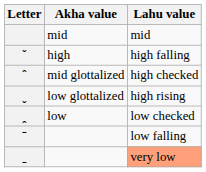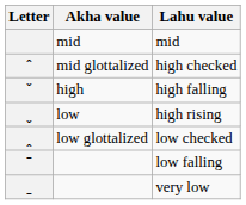rows swapped: ˇ <-> ˆ
ˬ | Akha value: low glottalized -> low
ꞈ | Akha value: low -> low glottalized
ˍ | Lahu value: lightsalmon background -> no background
